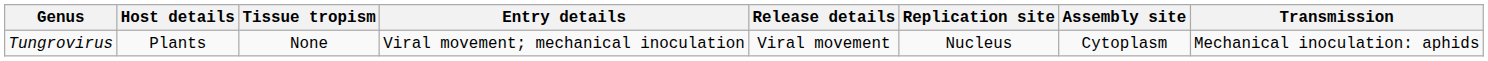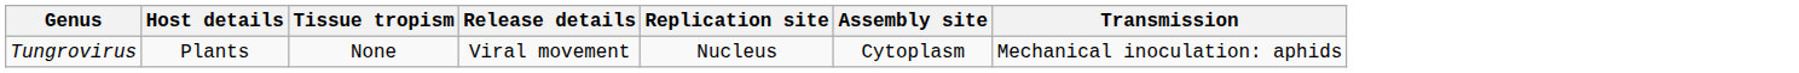- column: Entry details | Viral movement; mechanical inoculation
